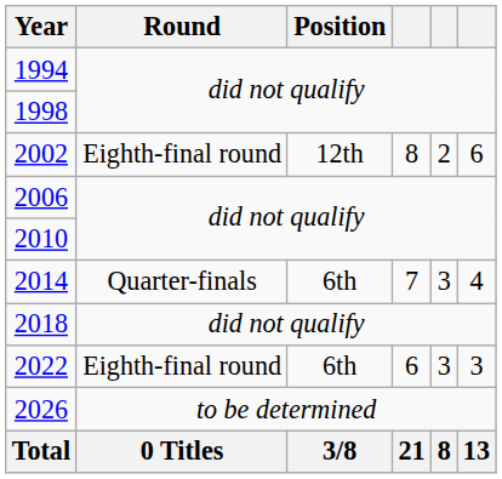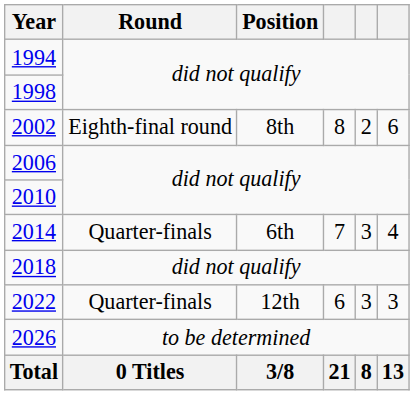2002 | Position: 12th -> 8th
2022 | Round: Eighth-final round -> Quarter-finals
2022 | Position: 6th -> 12th
